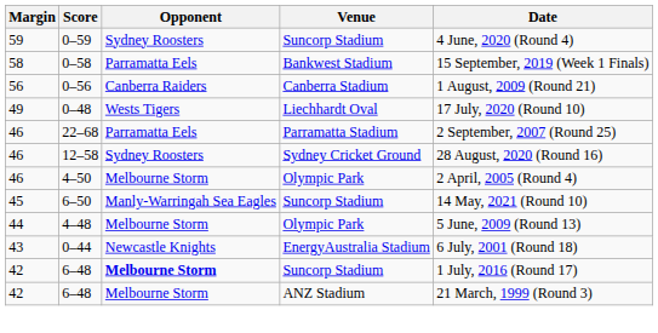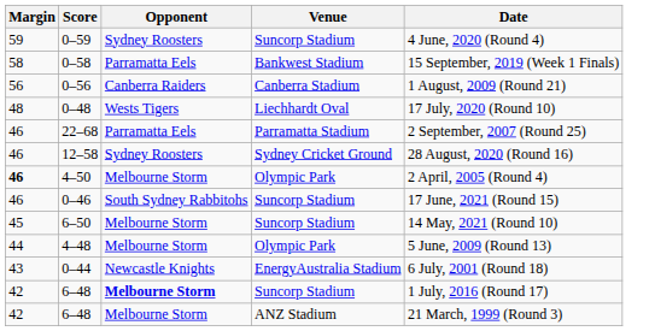0–48 | Margin: 49 -> 48
4–50 | Margin: normal -> bold
+ row: 46 | 0–46 | South Sydney Rabbitohs | Suncorp Stadium | 17 June, 2021 (Round 15)
6–50 | Opponent: Manly-Warringah Sea Eagles -> Melbourne Storm
